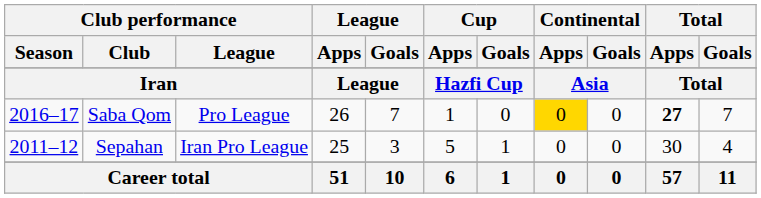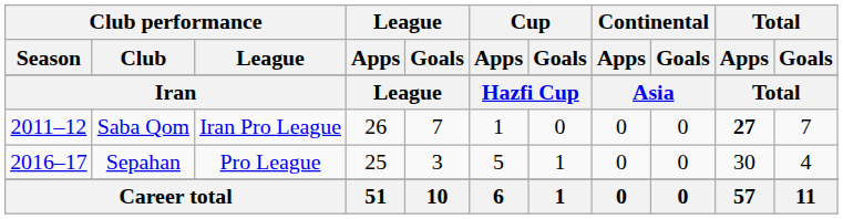Saba Qom | Club performance / Season: 2016–17 -> 2011–12
Saba Qom | Club performance / League: Pro League -> Iran Pro League
Saba Qom | Continental / Apps: gold background -> no background
Sepahan | Club performance / Season: 2011–12 -> 2016–17
Sepahan | Club performance / League: Iran Pro League -> Pro League
